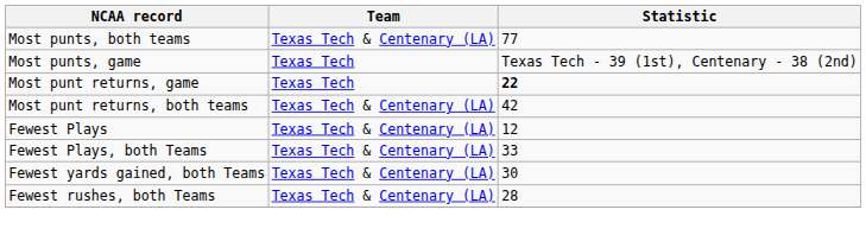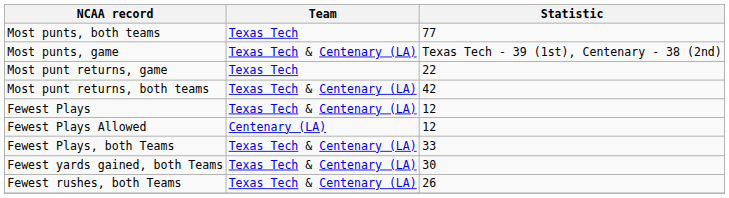Most punts, both teams | Team: Texas Tech & Centenary (LA) -> Texas Tech
Most punts, game | Team: Texas Tech -> Texas Tech & Centenary (LA)
Most punt returns, game | Statistic: bold -> normal
+ row: Fewest Plays Allowed | Centenary (LA) | 12
Fewest rushes, both Teams | Statistic: 28 -> 26
